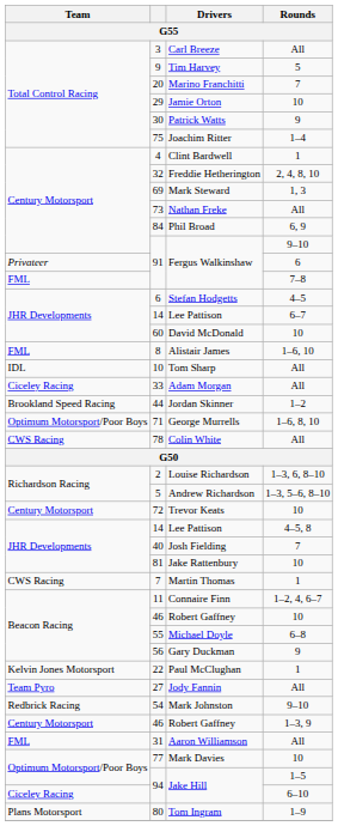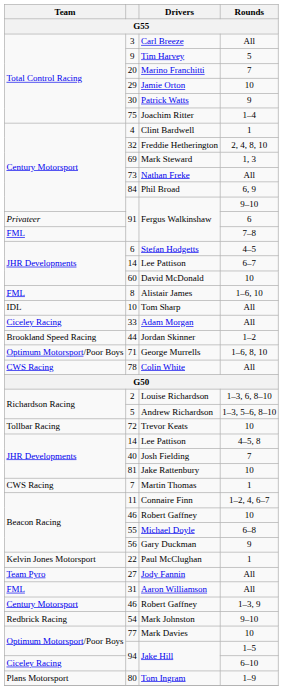72 | Team: Century Motorsport -> Tollbar Racing
rows swapped: 31 <-> 54
